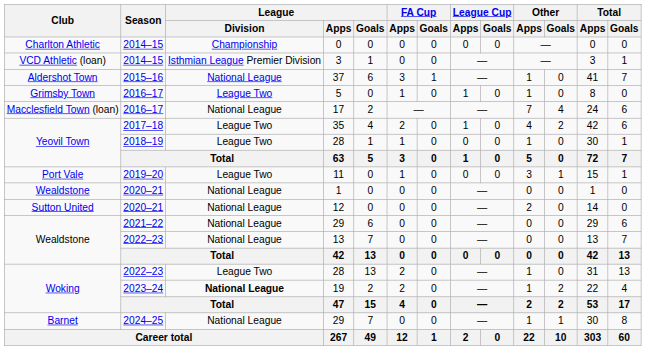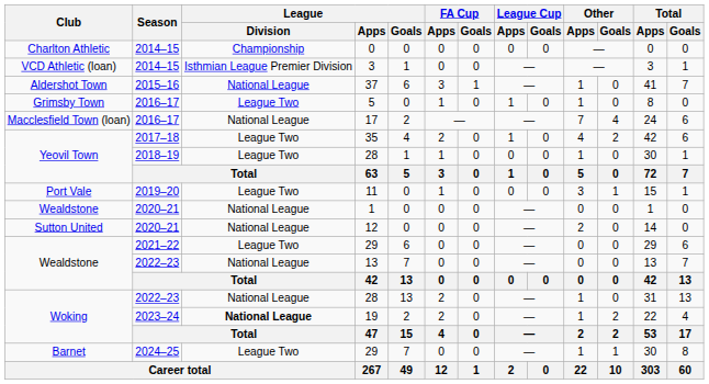Wealdstone / 29 | League / Division: National League -> League Two
Woking / 28 | League / Division: League Two -> National League
Barnet / 29 | League / Division: National League -> League Two
